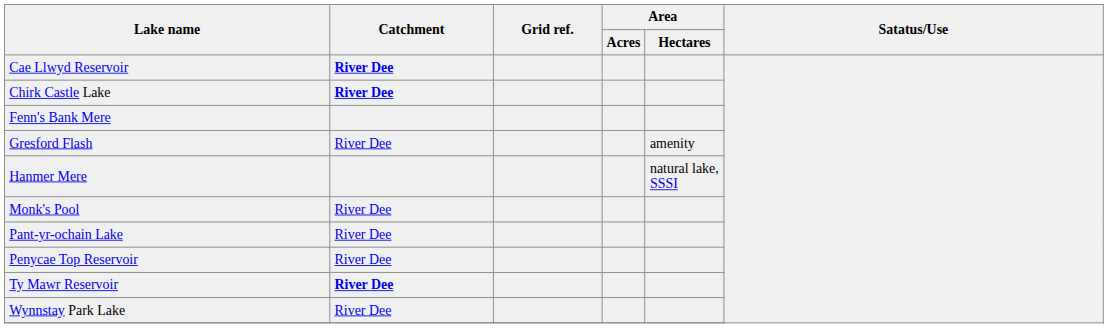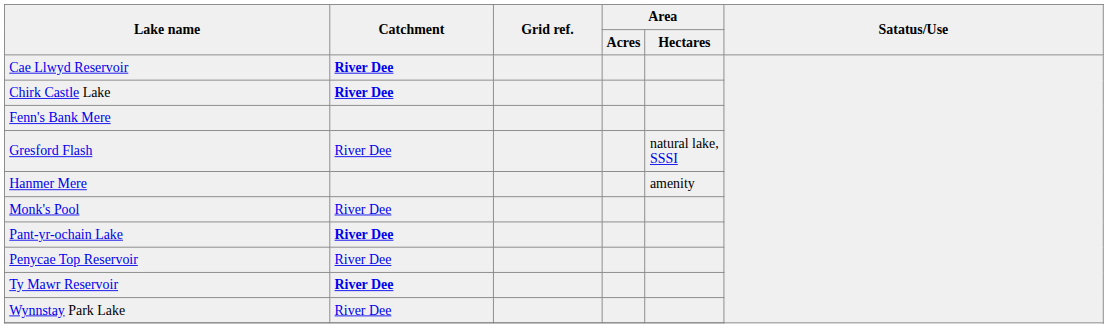Gresford Flash | Area / Hectares: amenity -> natural lake, SSSI
Hanmer Mere | Area / Hectares: natural lake, SSSI -> amenity
Pant-yr-ochain Lake | Catchment: normal -> bold
